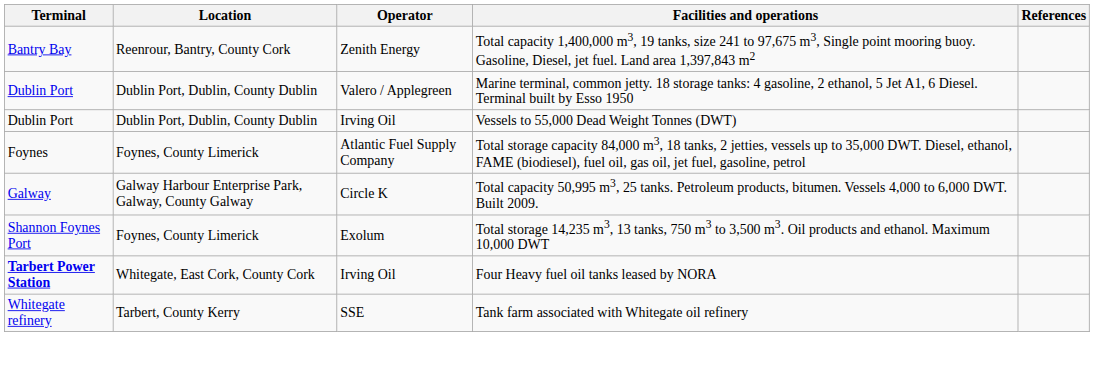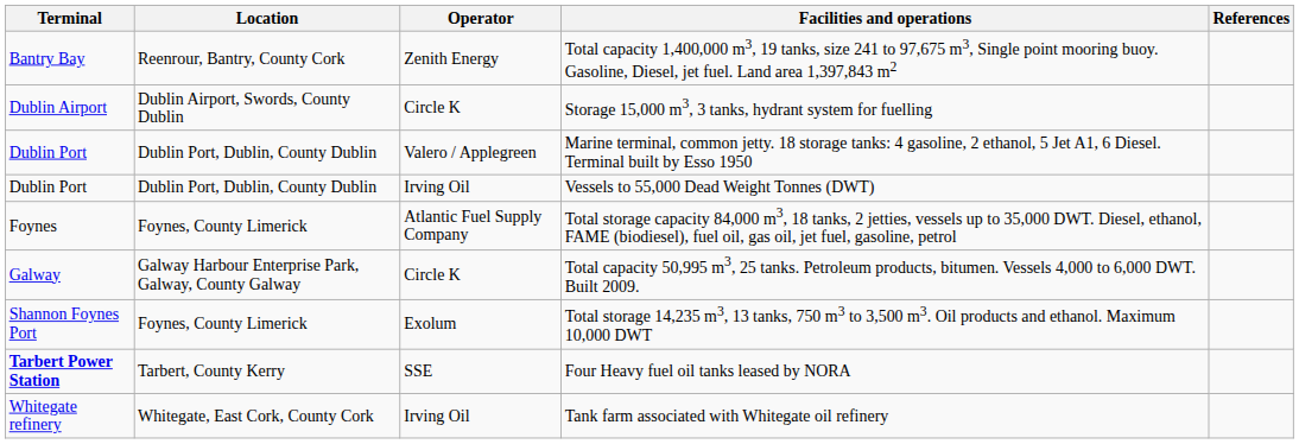+ row: Dublin Airport | Dublin Airport, Swords, County Dublin | Circle K | Storage 15,000 m3, 3 tanks, hydrant system for fuelling
Four Heavy fuel oil tanks leased by NORA | Location: Whitegate, East Cork, County Cork -> Tarbert, County Kerry
Four Heavy fuel oil tanks leased by NORA | Operator: Irving Oil -> SSE
Tank farm associated with Whitegate oil refinery | Location: Tarbert, County Kerry -> Whitegate, East Cork, County Cork
Tank farm associated with Whitegate oil refinery | Operator: SSE -> Irving Oil
